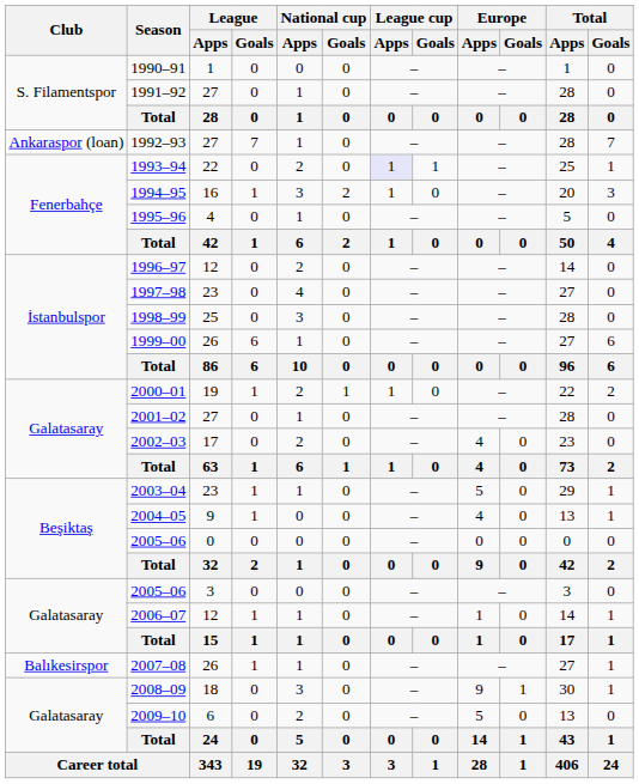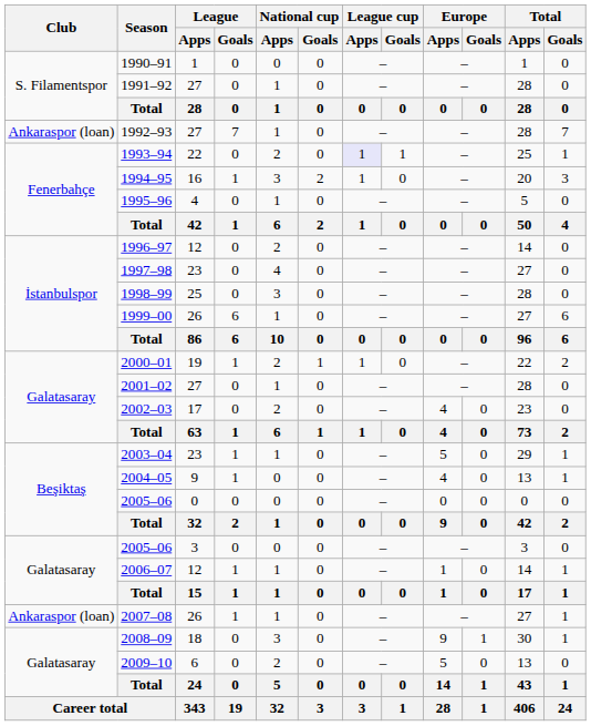2007–08 | Club: Balıkesirspor -> Ankaraspor (loan)
